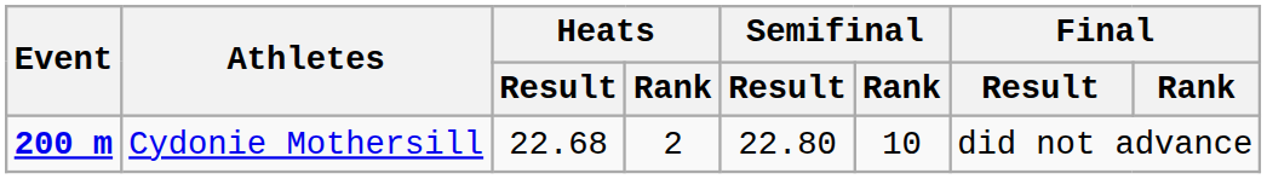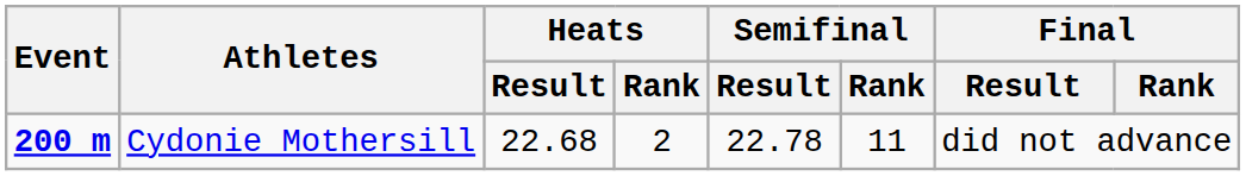Cydonie Mothersill | Semifinal / Result: 22.80 -> 22.78
Cydonie Mothersill | Semifinal / Rank: 10 -> 11
